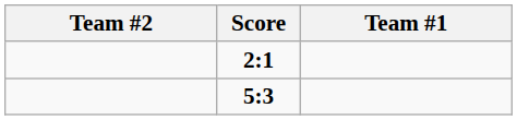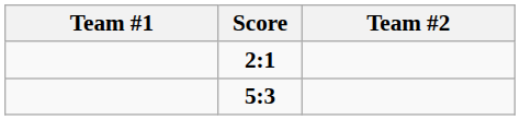columns swapped: Team #1 <-> Team #2
